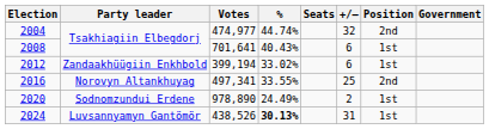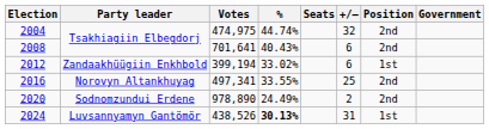2004 | Votes: 474,977 -> 474,975
2008 | Position: 1st -> 2nd
2020 | Position: 1st -> 2nd
